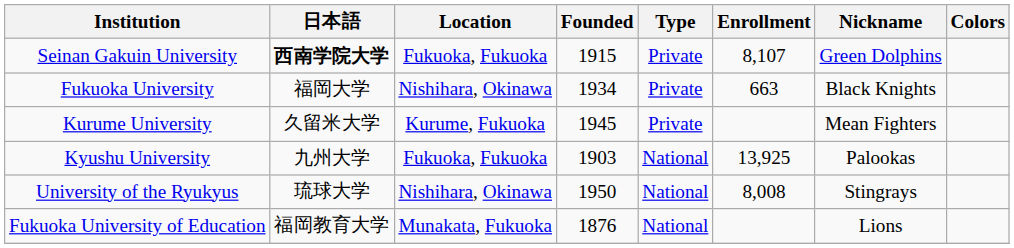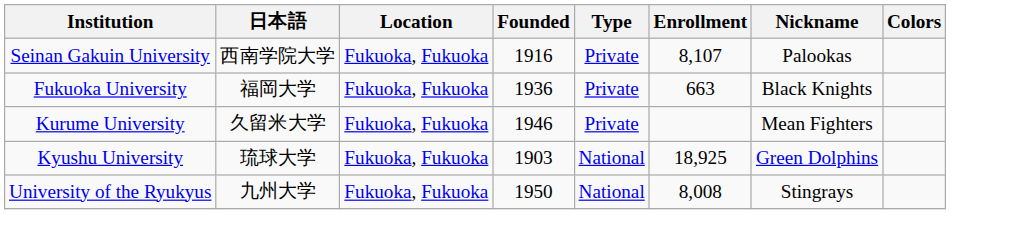Seinan Gakuin University | 日本語: bold -> normal
Seinan Gakuin University | Founded: 1915 -> 1916
Seinan Gakuin University | Nickname: Green Dolphins -> Palookas
Fukuoka University | Location: Nishihara, Okinawa -> Fukuoka, Fukuoka
Fukuoka University | Founded: 1934 -> 1936
Kurume University | Location: Kurume, Fukuoka -> Fukuoka, Fukuoka
Kurume University | Founded: 1945 -> 1946
Kyushu University | 日本語: 九州大学 -> 琉球大学
Kyushu University | Enrollment: 13,925 -> 18,925
Kyushu University | Nickname: Palookas -> Green Dolphins
University of the Ryukyus | 日本語: 琉球大学 -> 九州大学
University of the Ryukyus | Location: Nishihara, Okinawa -> Fukuoka, Fukuoka
- row: Fukuoka University of Education | 福岡教育大学 | Munakata, Fukuoka | 1876 | National | Lions
